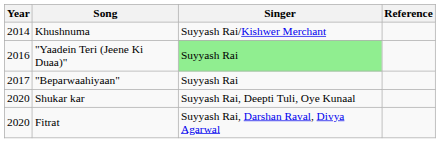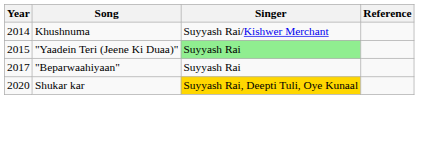"Yaadein Teri (Jeene Ki Duaa)" | Year: 2016 -> 2015
Shukar kar | Singer: no background -> gold background
- row: 2020 | Fitrat | Suyyash Rai, Darshan Raval, Divya Agarwal
